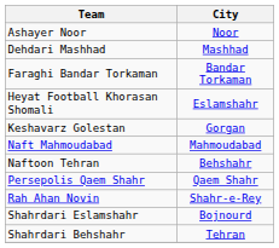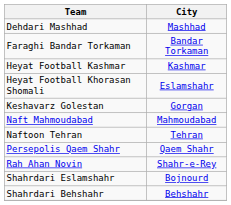- row: Ashayer Noor | Noor
+ row: Heyat Football Kashmar | Kashmar
Naftoon Tehran | City: Behshahr -> Tehran
Shahrdari Behshahr | City: Tehran -> Behshahr
